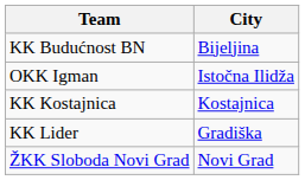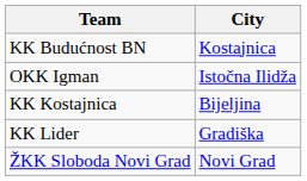KK Budućnost BN | City: Bijeljina -> Kostajnica
KK Kostajnica | City: Kostajnica -> Bijeljina
